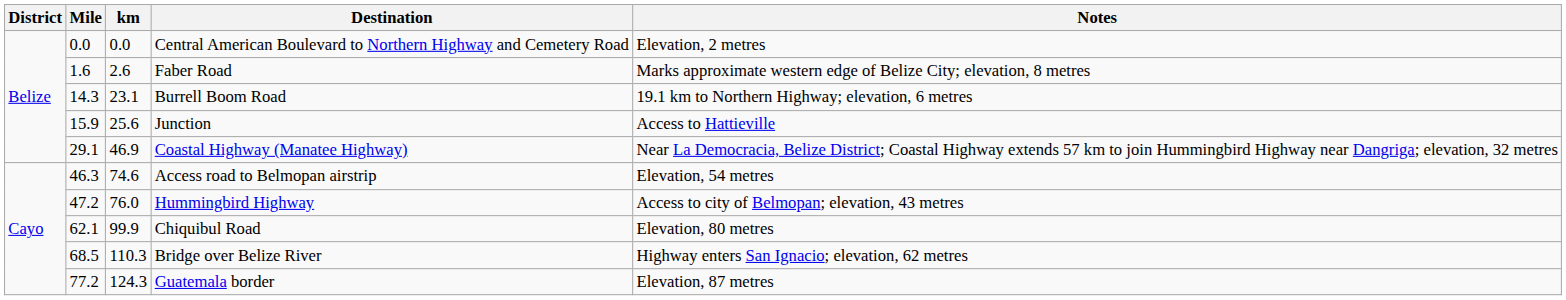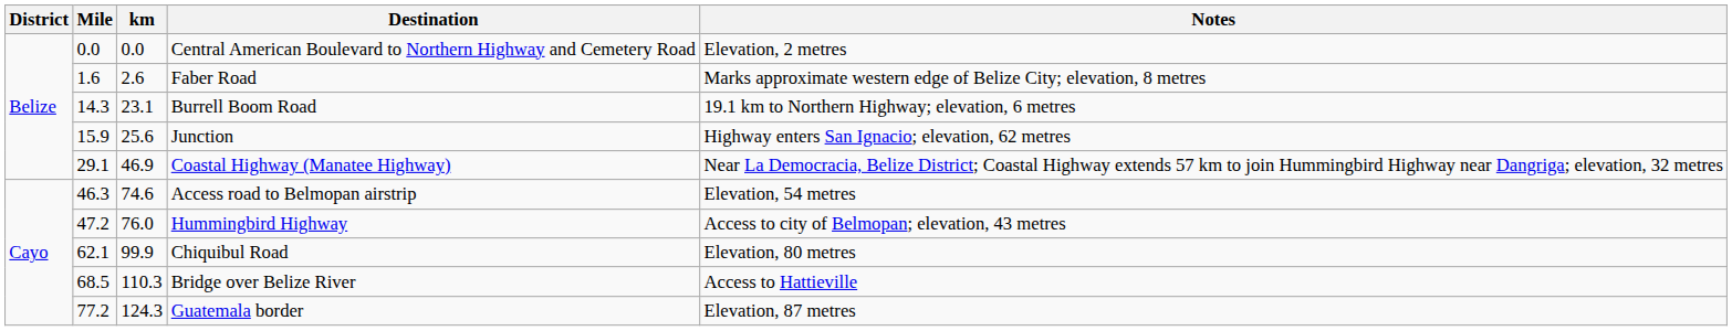Junction | Notes: Access to Hattieville -> Highway enters San Ignacio; elevation, 62 metres
Bridge over Belize River | Notes: Highway enters San Ignacio; elevation, 62 metres -> Access to Hattieville
